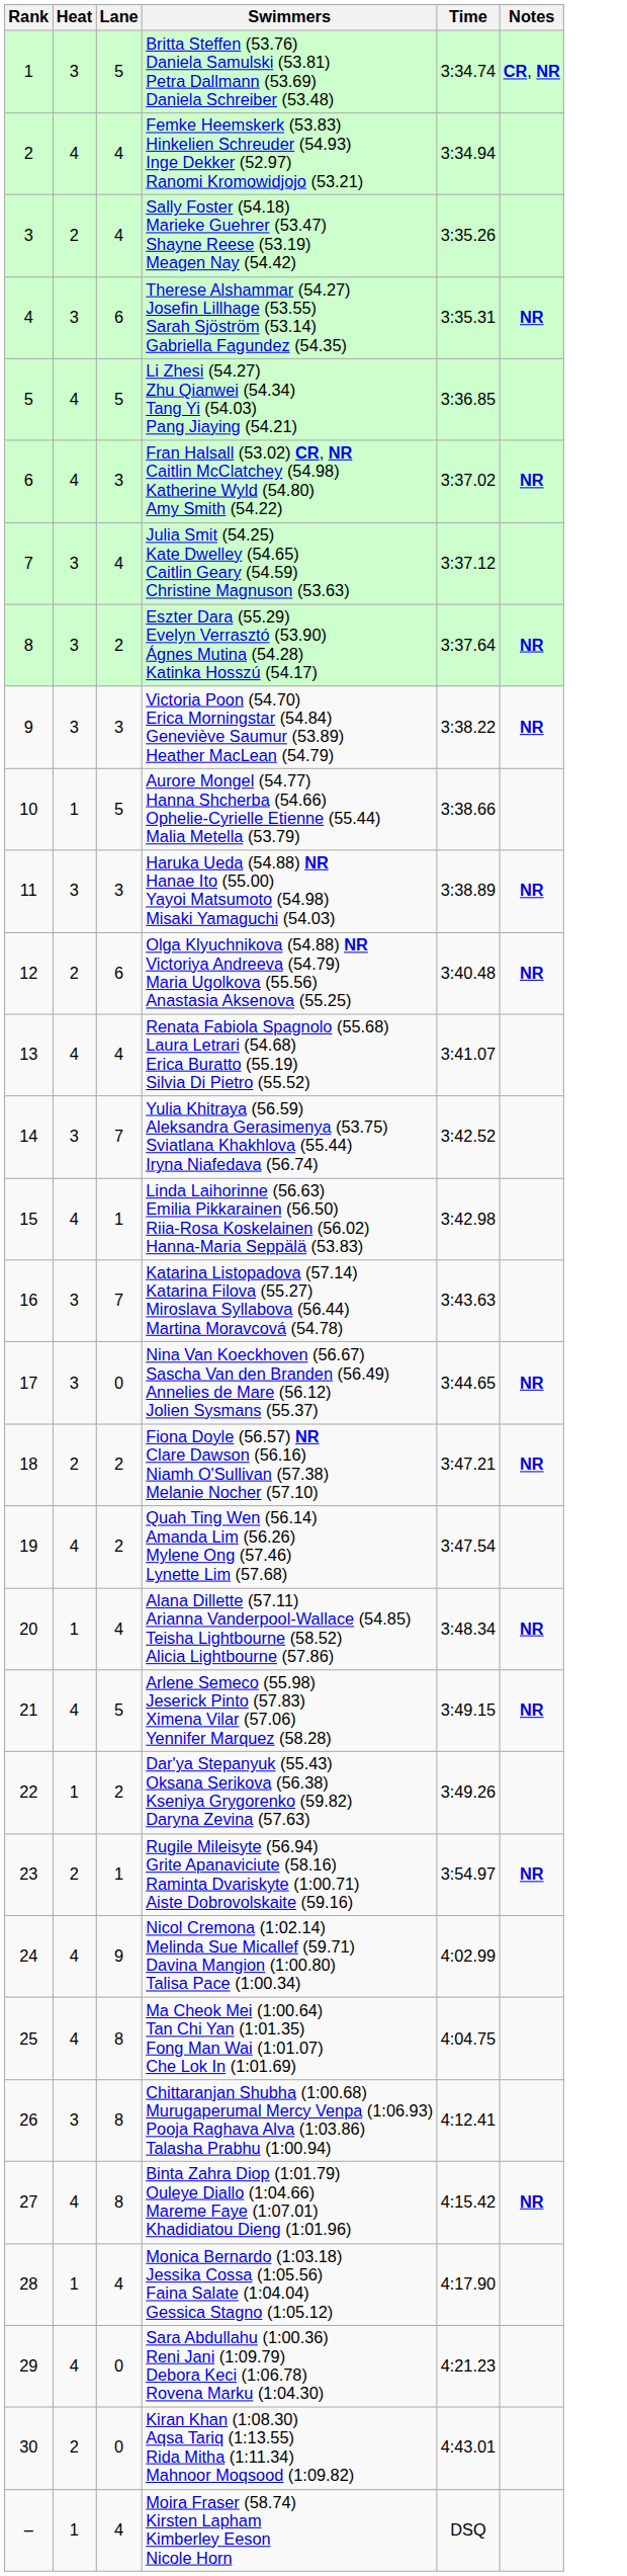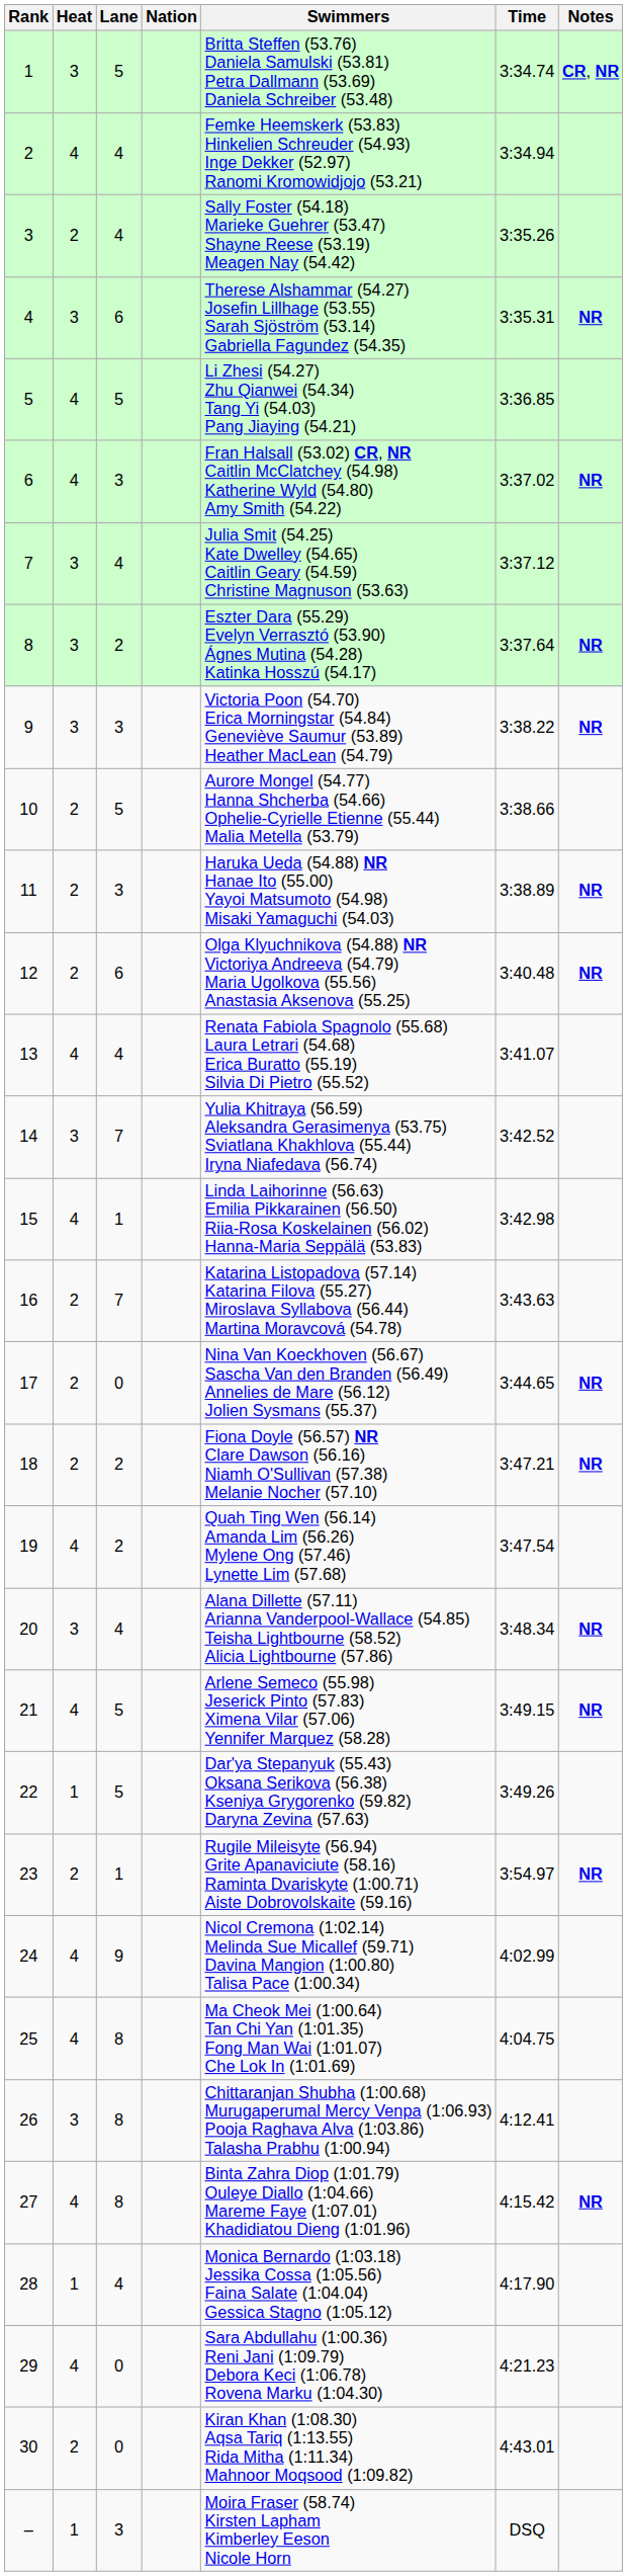+ column: Nation
10 | Heat: 1 -> 2
11 | Heat: 3 -> 2
16 | Heat: 3 -> 2
17 | Heat: 3 -> 2
20 | Heat: 1 -> 3
22 | Lane: 2 -> 5
– | Lane: 4 -> 3
